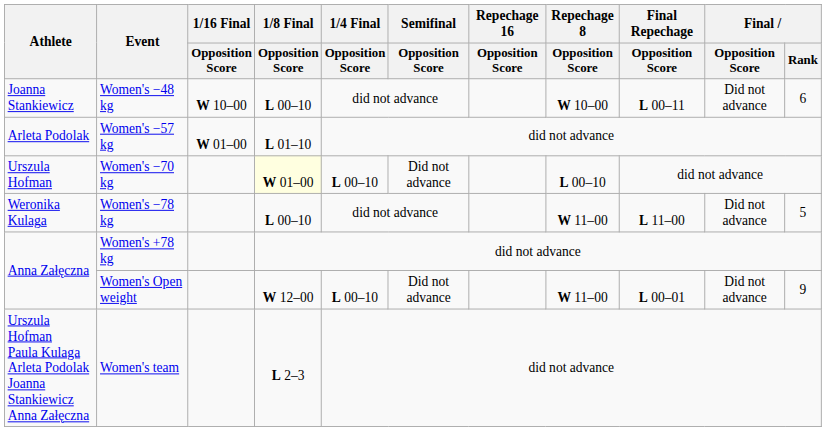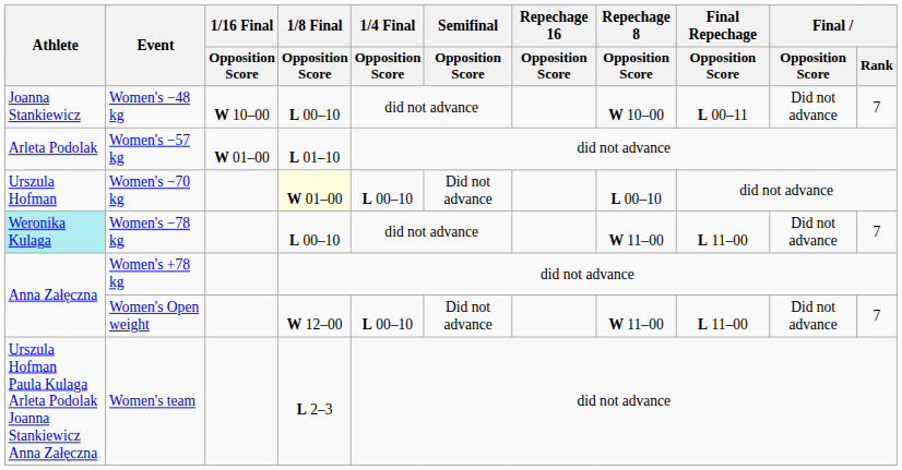Women's −48 kg | Final / Rank: 6 -> 7
Women's −78 kg | Athlete: no background -> paleturquoise background
Women's −78 kg | Final / Rank: 5 -> 7
Women's Open weight | Final Repechage / Opposition Score: L 00–01 -> L 11–00
Women's Open weight | Final / Rank: 9 -> 7
